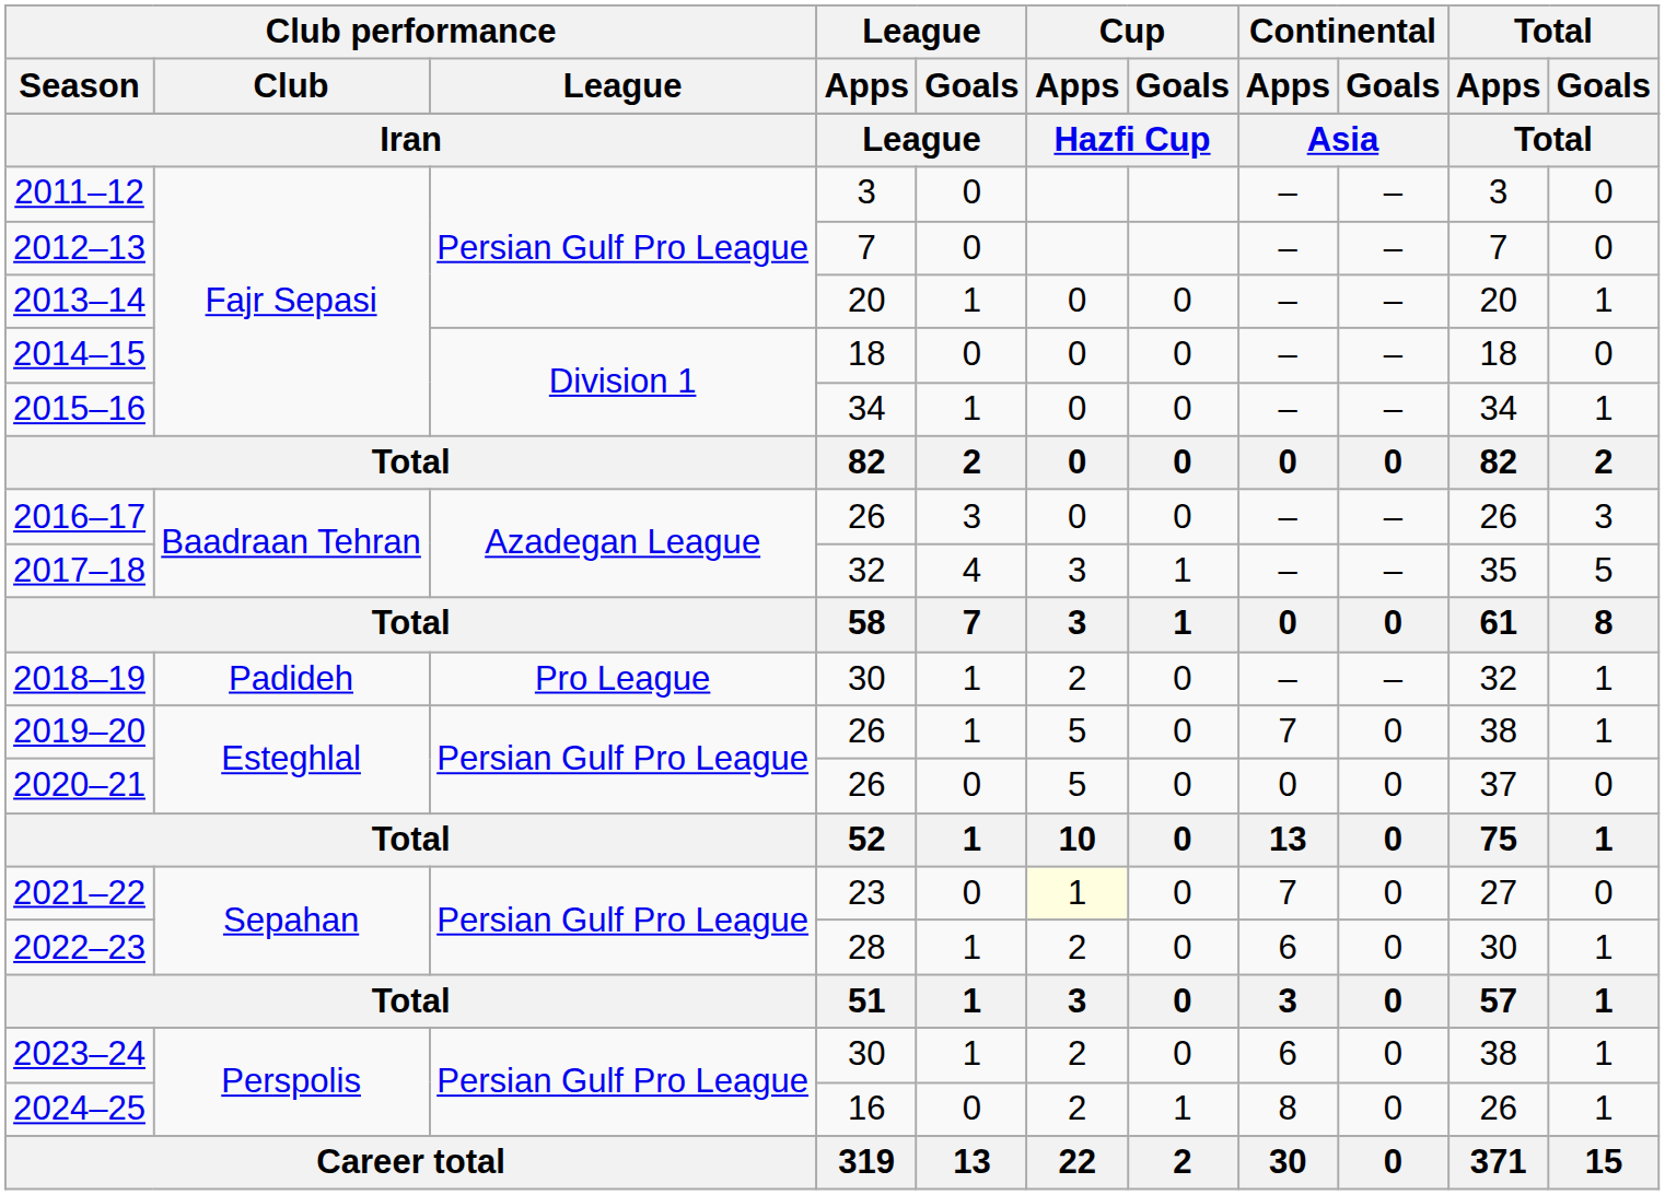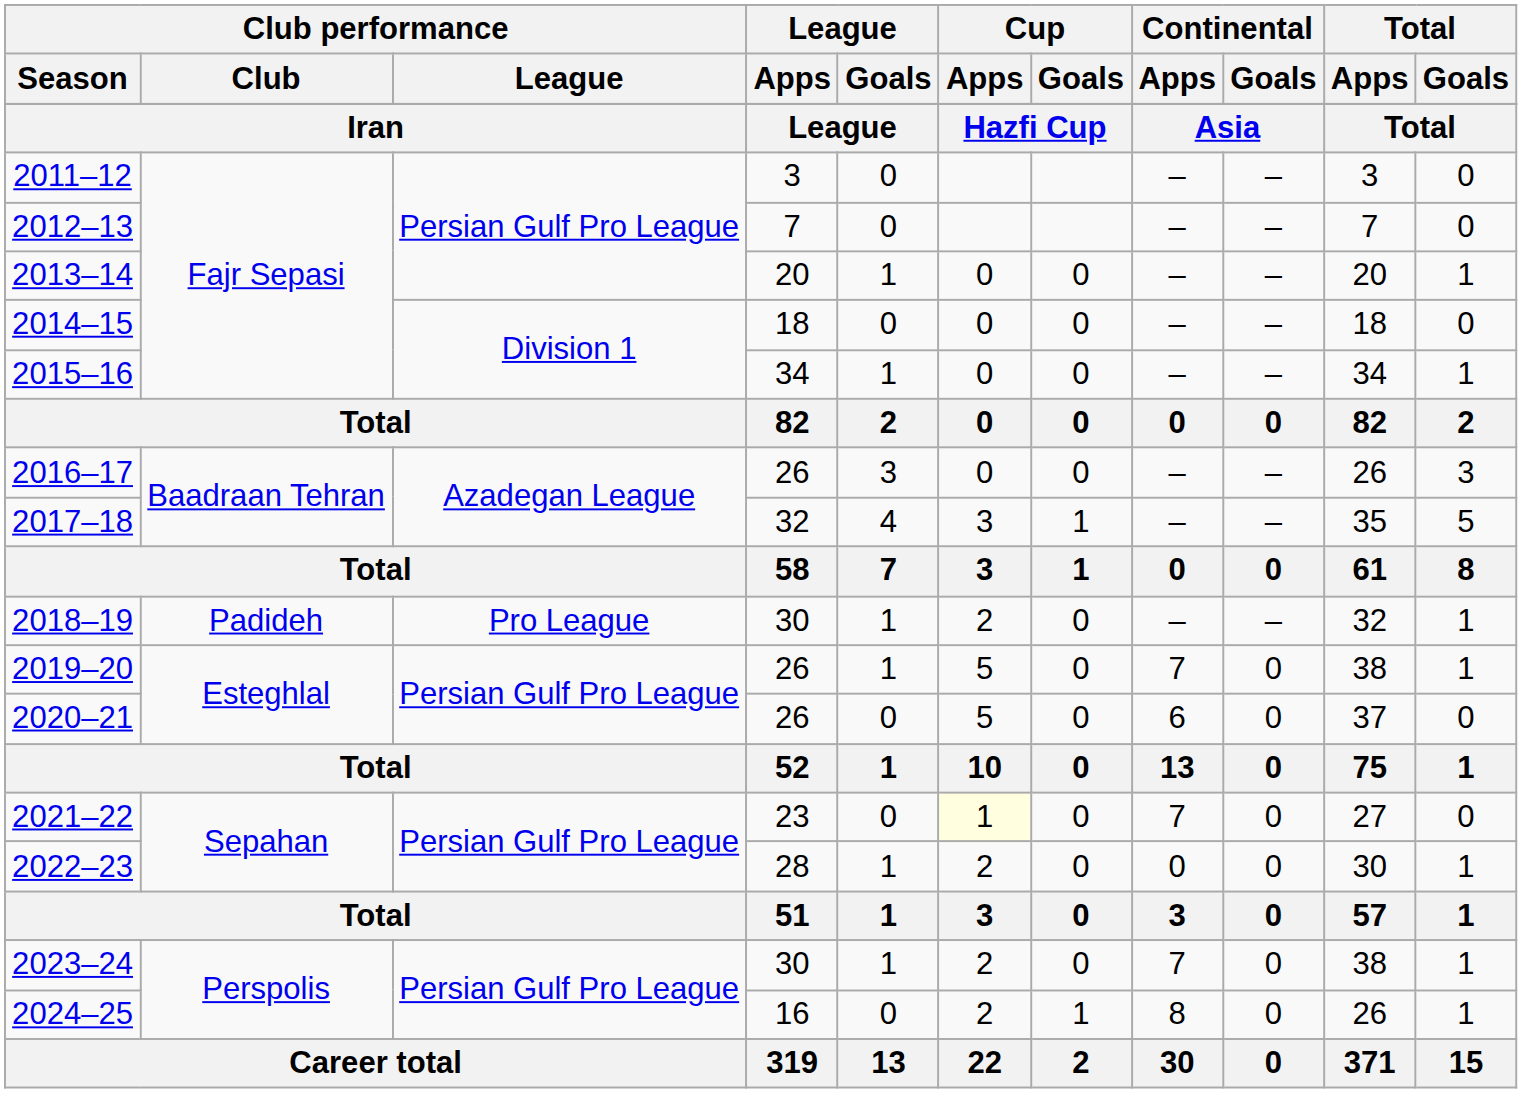2020–21 | Continental / Apps: 0 -> 6
2022–23 | Continental / Apps: 6 -> 0
2023–24 | Continental / Apps: 6 -> 7
